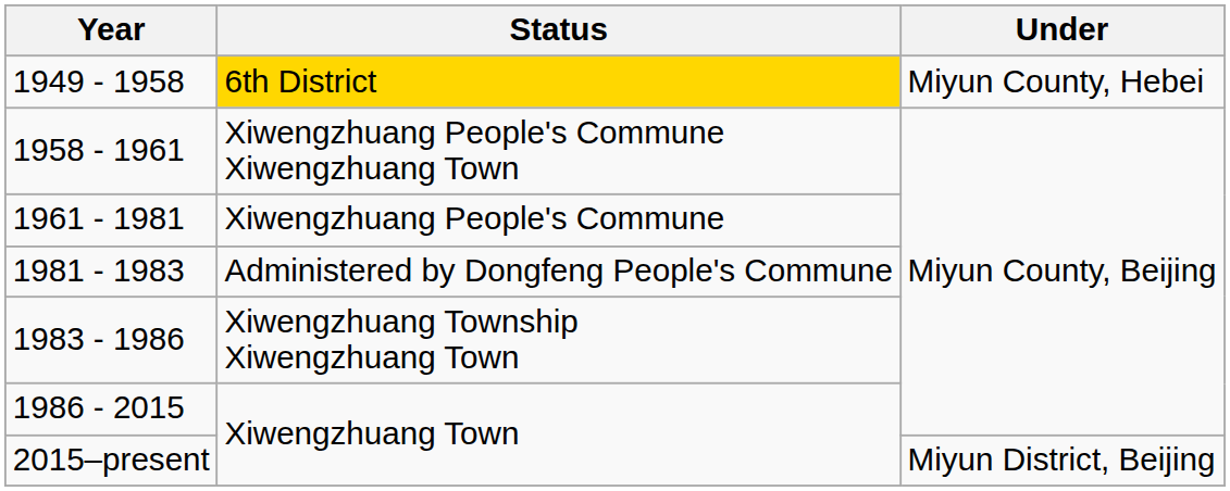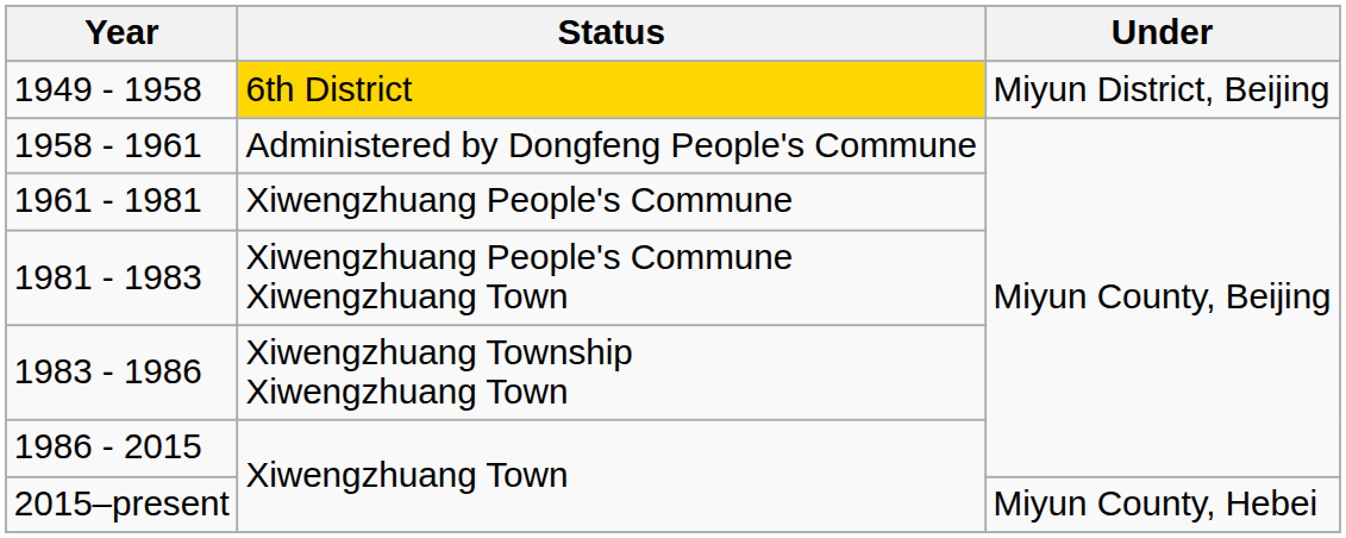1949 - 1958 | Under: Miyun County, Hebei -> Miyun District, Beijing
1958 - 1961 | Status: Xiwengzhuang People's Commune Xiwengzhuang Town -> Administered by Dongfeng People's Commune
1981 - 1983 | Status: Administered by Dongfeng People's Commune -> Xiwengzhuang People's Commune Xiwengzhuang Town
2015–present | Under: Miyun District, Beijing -> Miyun County, Hebei
